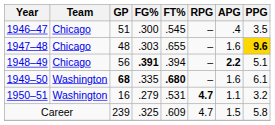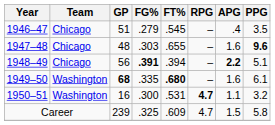1946–47 | FG%: .300 -> .279
1947–48 | PPG: gold background -> no background
1950–51 | FG%: .279 -> .300
